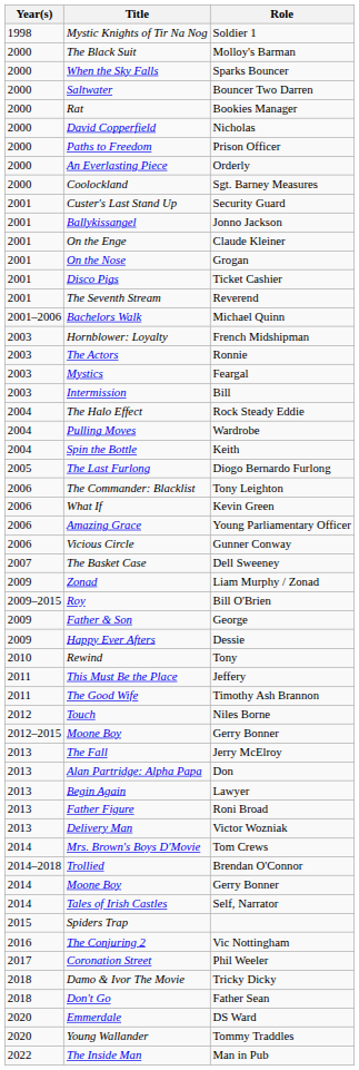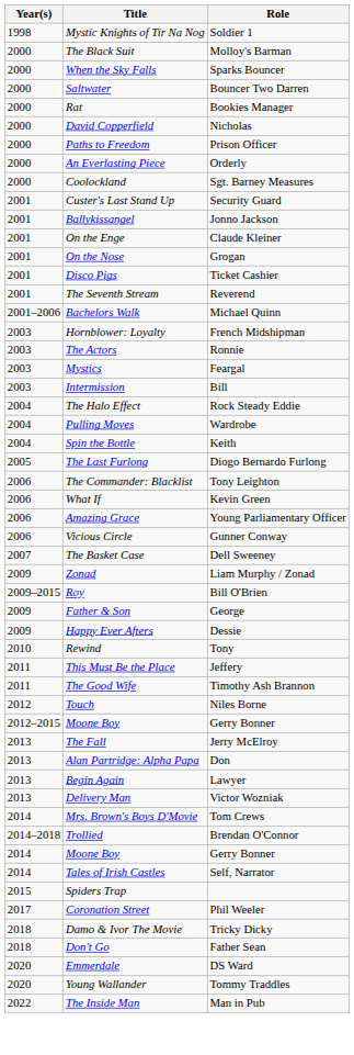- row: 2013 | Father Figure | Roni Broad
- row: 2016 | The Conjuring 2 | Vic Nottingham
